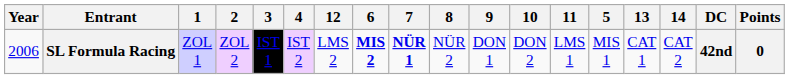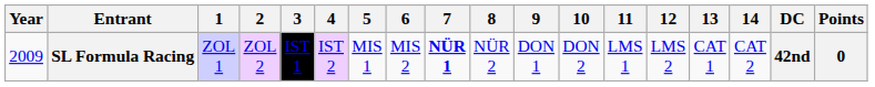columns swapped: 5 <-> 12
SL Formula Racing | Year: 2006 -> 2009
SL Formula Racing | 6: bold -> normal
